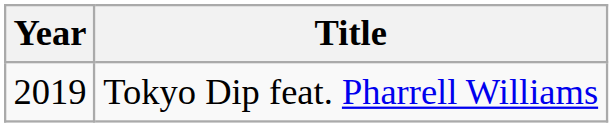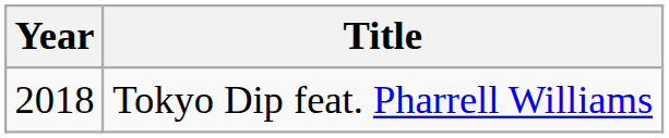Tokyo Dip feat. Pharrell Williams | Year: 2019 -> 2018
